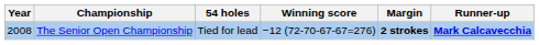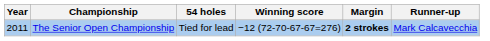The Senior Open Championship | Year: 2008 -> 2011
The Senior Open Championship | Runner-up: bold -> normal
